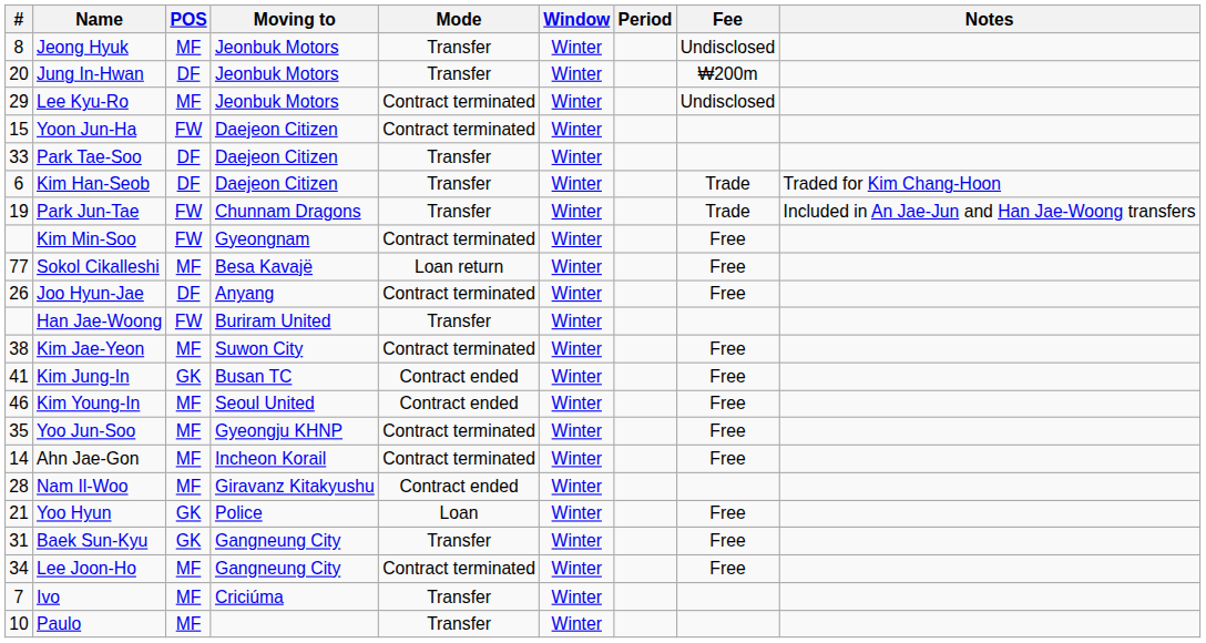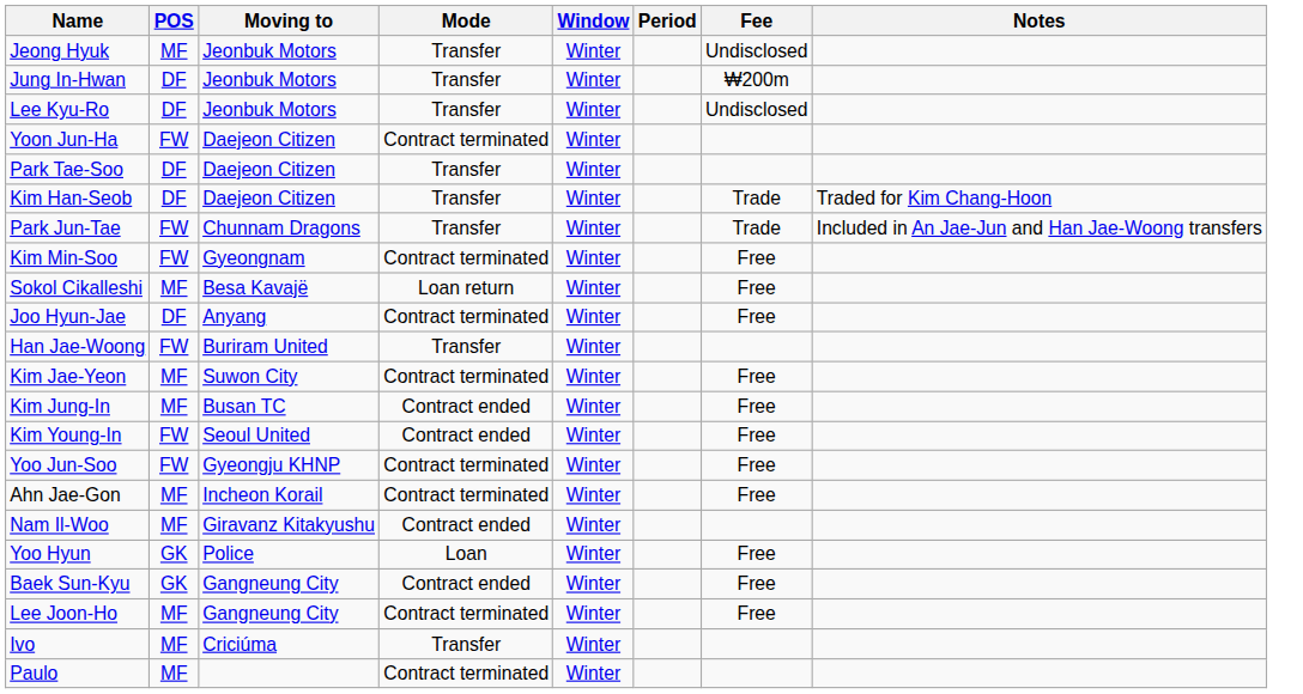- column: # | 8 | 20 | 29 | 15 | 33 | 6 | 19 | 77 | 26 | 38 | 41 | 46 | 35 | 14 | 28 | 21 | 31 | 34 | 7 | 10
Lee Kyu-Ro | POS: MF -> DF
Lee Kyu-Ro | Mode: Contract terminated -> Transfer
Kim Jung-In | POS: GK -> MF
Kim Young-In | POS: MF -> FW
Yoo Jun-Soo | POS: MF -> FW
Baek Sun-Kyu | Mode: Transfer -> Contract ended
Paulo | Mode: Transfer -> Contract terminated
